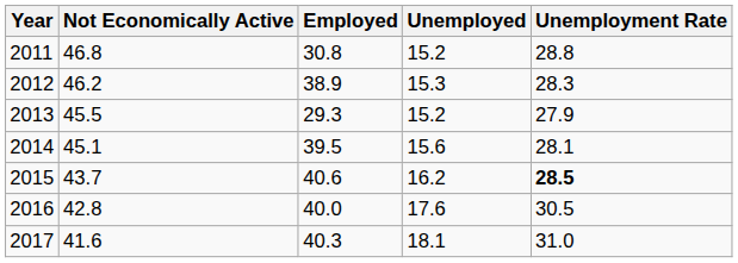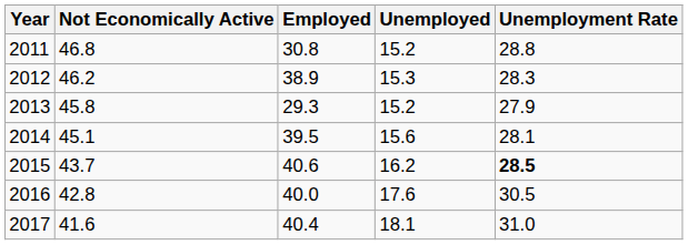2013 | Not Economically Active: 45.5 -> 45.8
2017 | Employed: 40.3 -> 40.4
